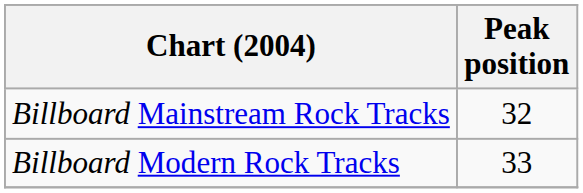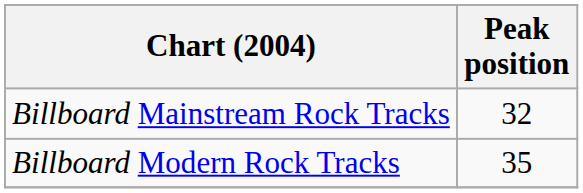Billboard Modern Rock Tracks | Peak position: 33 -> 35
